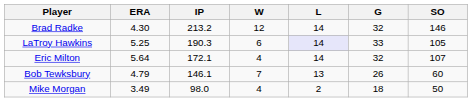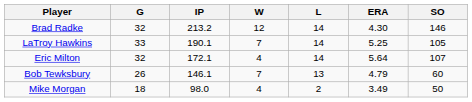columns swapped: G <-> ERA
LaTroy Hawkins | IP: 190.3 -> 190.1
LaTroy Hawkins | W: 6 -> 7
LaTroy Hawkins | L: lavender background -> no background
